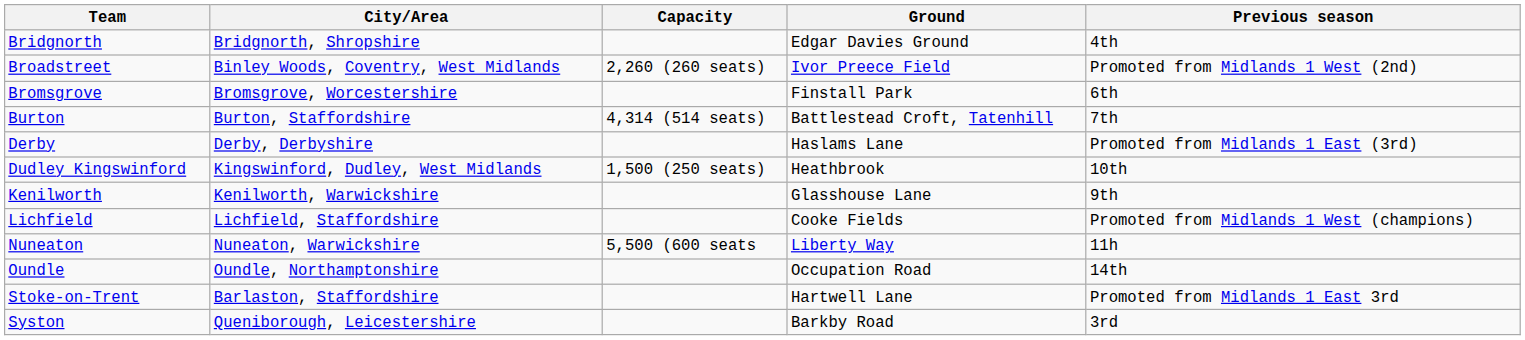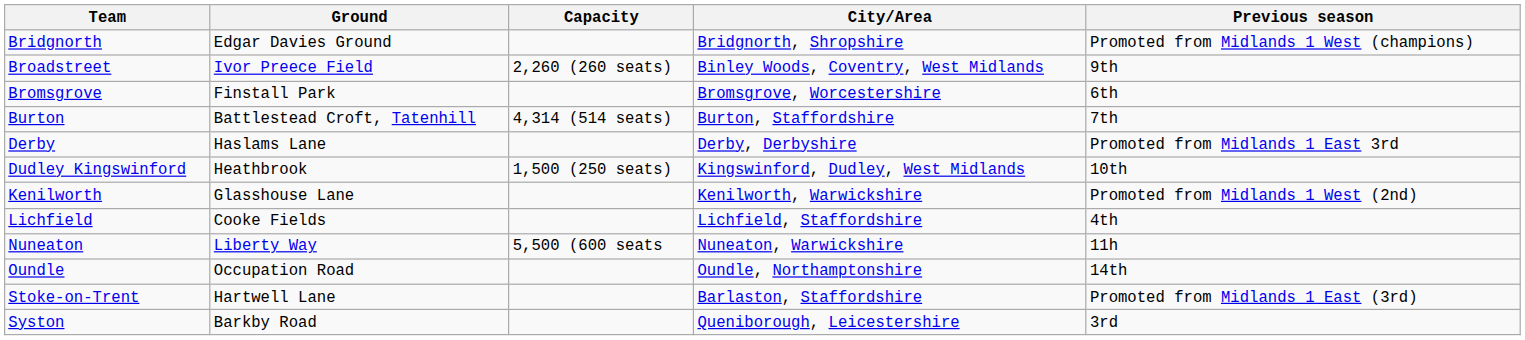columns swapped: Ground <-> City/Area
Bridgnorth | Previous season: 4th -> Promoted from Midlands 1 West (champions)
Broadstreet | Previous season: Promoted from Midlands 1 West (2nd) -> 9th
Derby | Previous season: Promoted from Midlands 1 East (3rd) -> Promoted from Midlands 1 East 3rd
Kenilworth | Previous season: 9th -> Promoted from Midlands 1 West (2nd)
Lichfield | Previous season: Promoted from Midlands 1 West (champions) -> 4th
Stoke-on-Trent | Previous season: Promoted from Midlands 1 East 3rd -> Promoted from Midlands 1 East (3rd)
